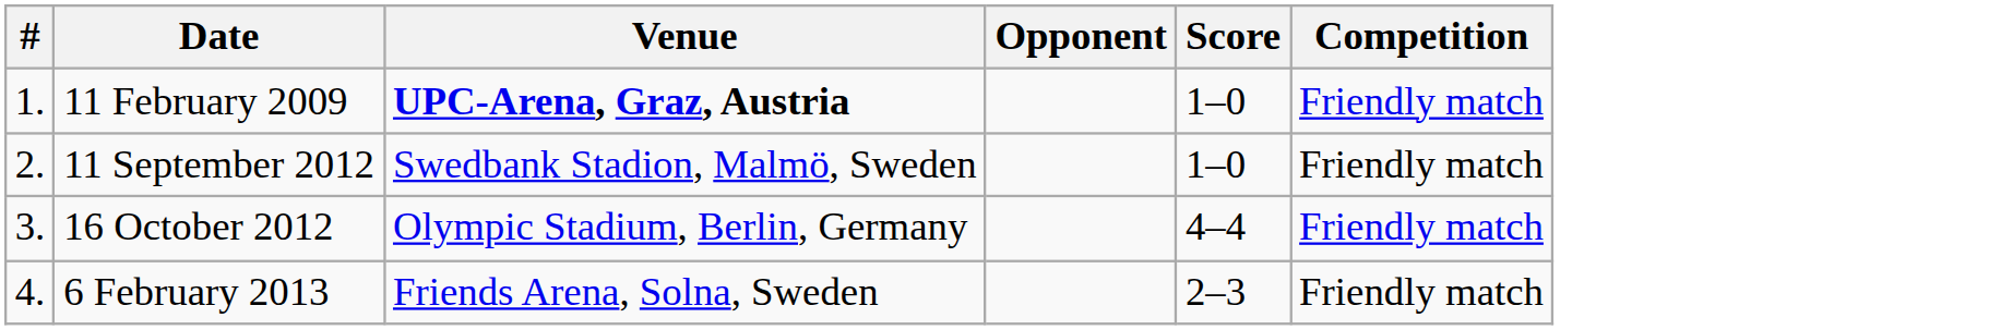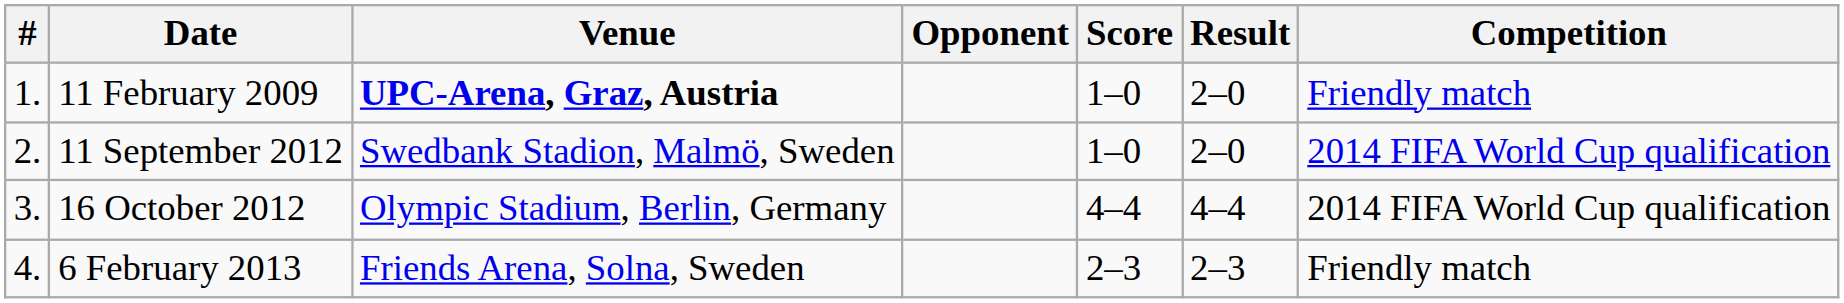+ column: Result | 2–0 | 2–0 | 4–4 | 2–3
11 September 2012 | Competition: Friendly match -> 2014 FIFA World Cup qualification
16 October 2012 | Competition: Friendly match -> 2014 FIFA World Cup qualification
